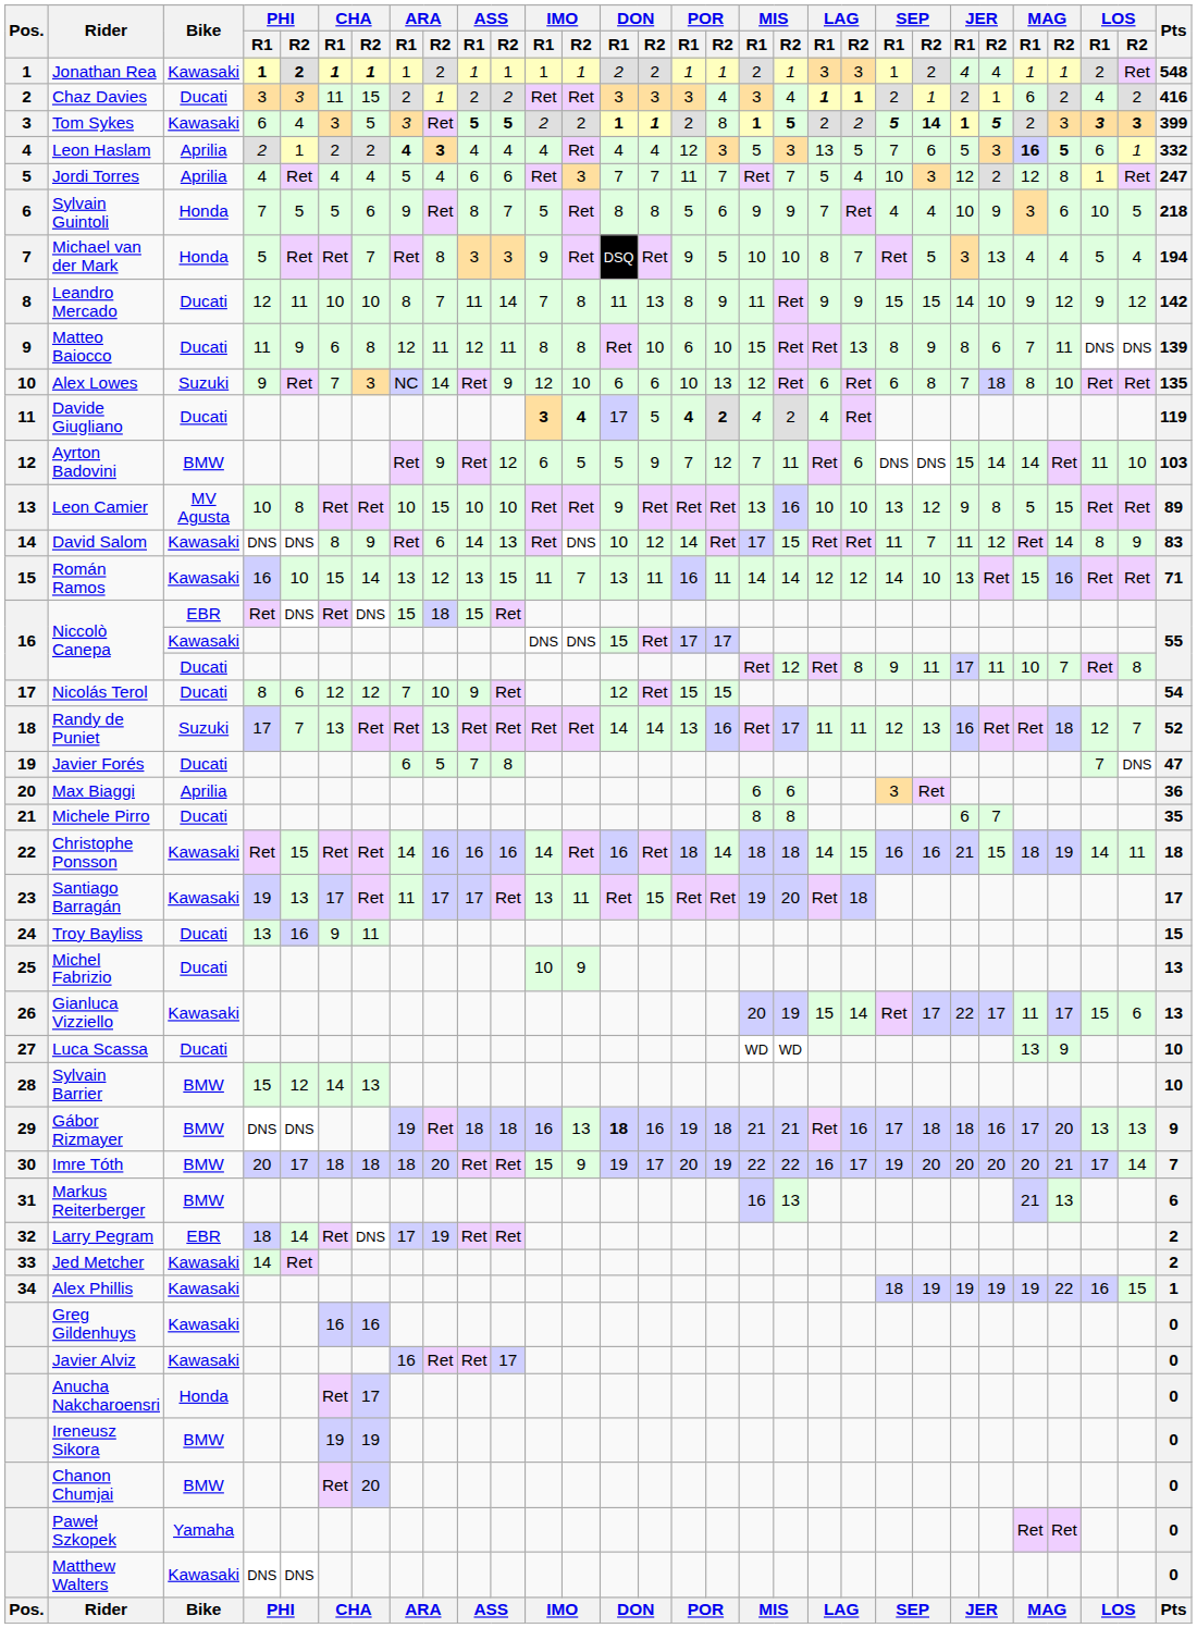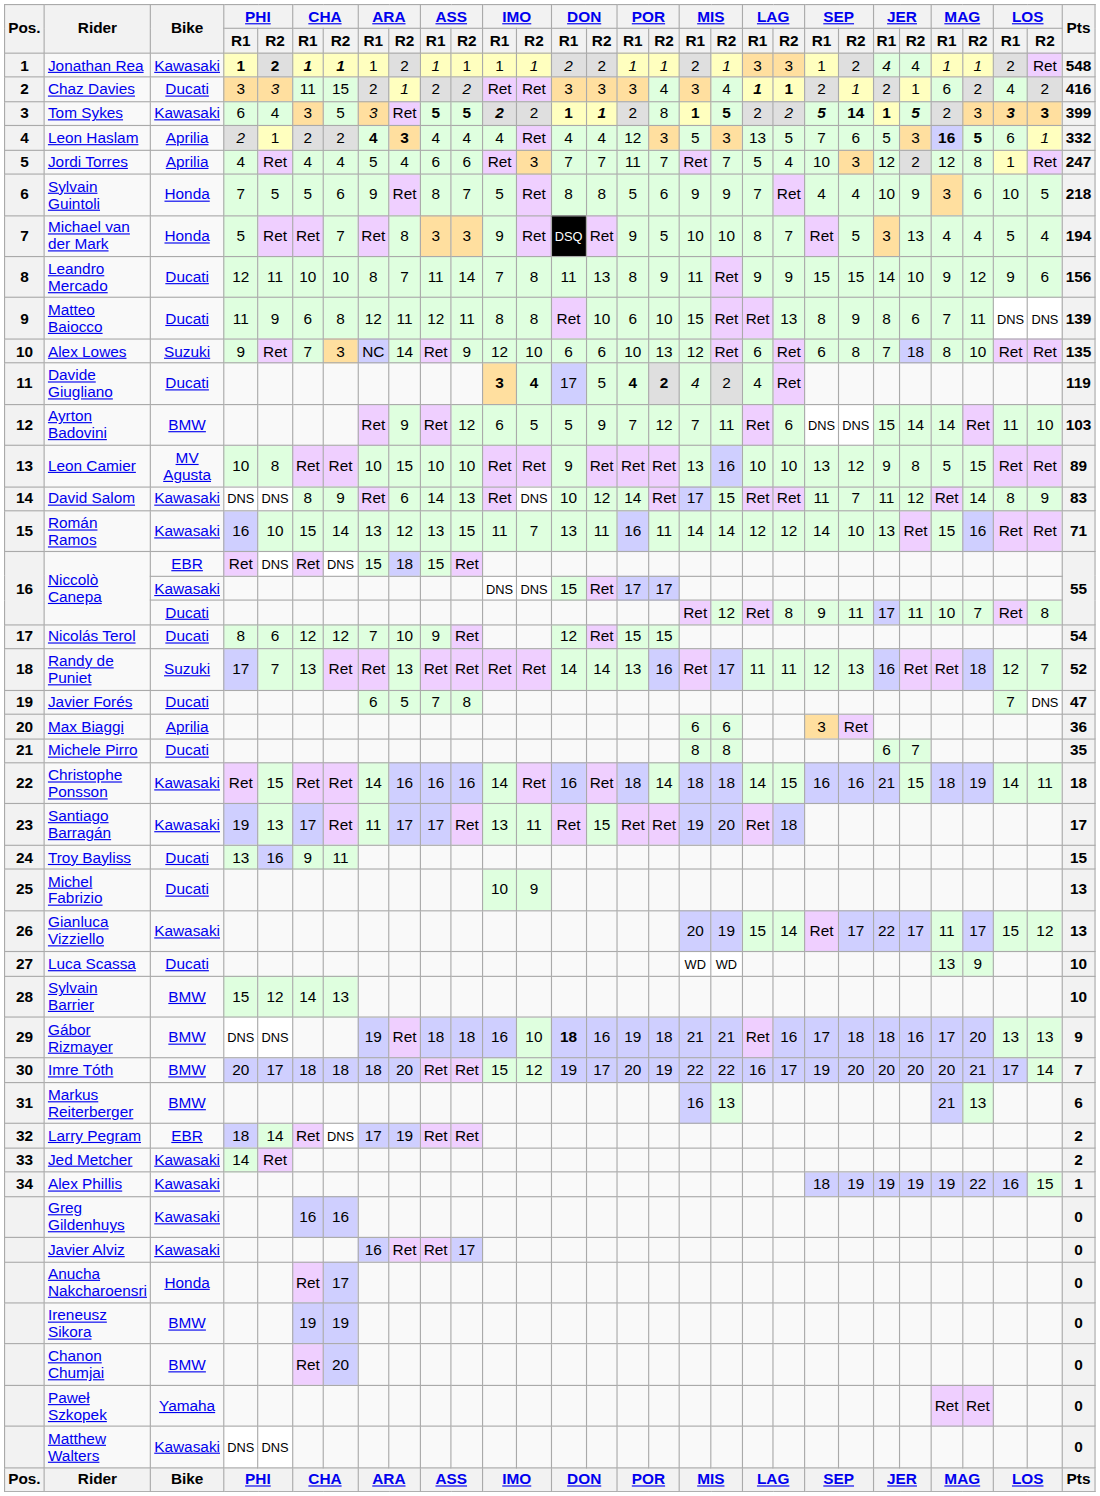Tom Sykes | IMO / R1: normal -> bold
Leandro Mercado | LOS / R2: 12 -> 6
Leandro Mercado | Pts: 142 -> 156
Gianluca Vizziello | LOS / R2: 6 -> 12
Gábor Rizmayer | IMO / R2: 13 -> 10
Imre Tóth | IMO / R2: 9 -> 12
